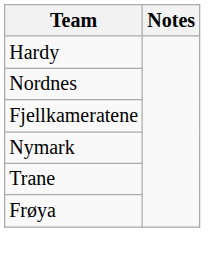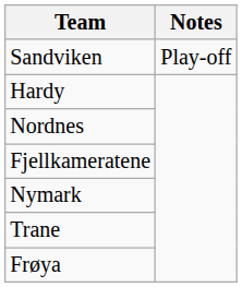+ row: Sandviken | Play-off
